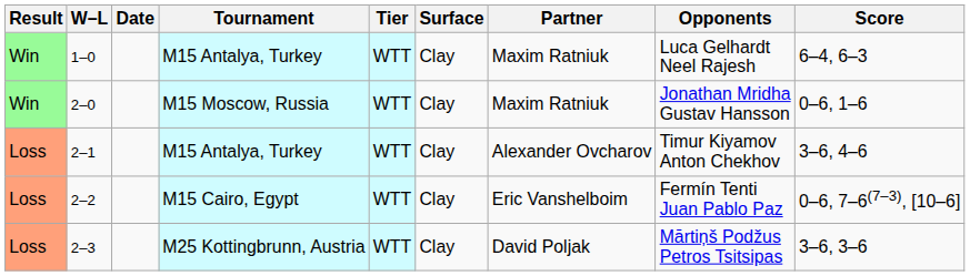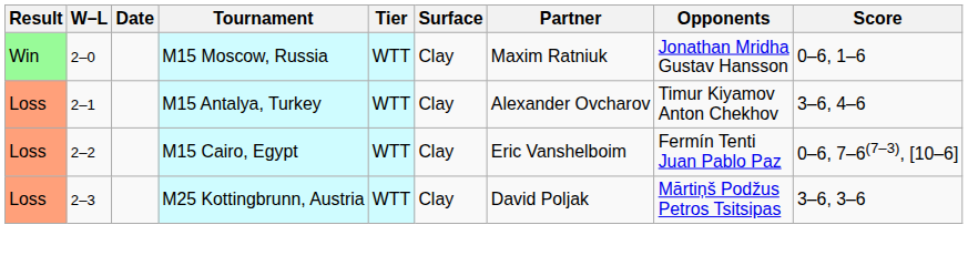- row: Win | 1–0 | M15 Antalya, Turkey | WTT | Clay | Maxim Ratniuk | Luca Gelhardt Neel Rajesh | 6–4, 6–3
